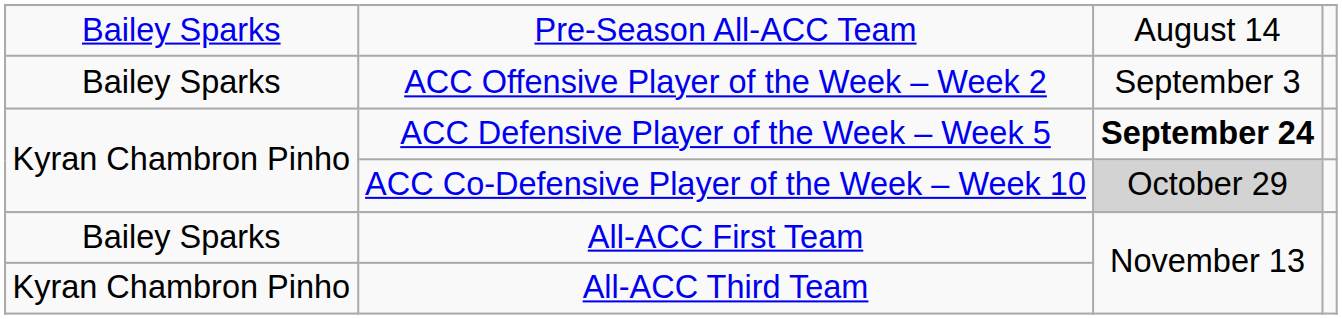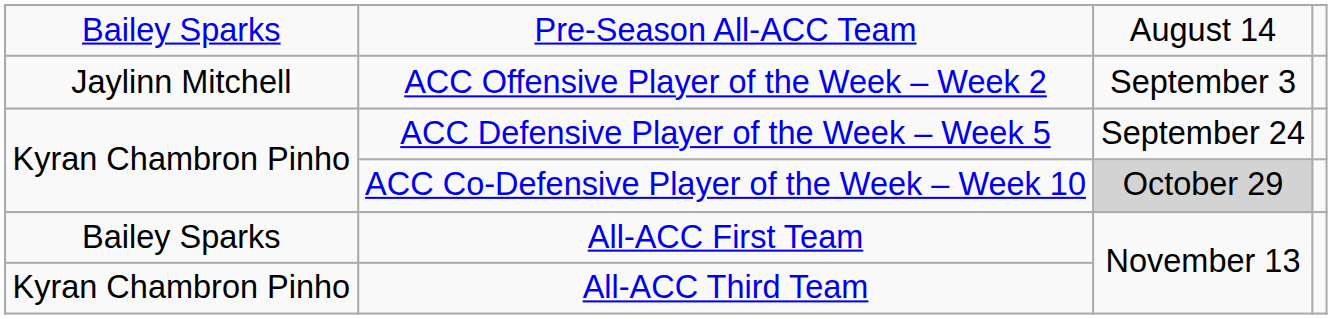ACC Offensive Player of the Week – Week 2 | column 1: Bailey Sparks -> Jaylinn Mitchell
ACC Defensive Player of the Week – Week 5 | column 3: bold -> normal
